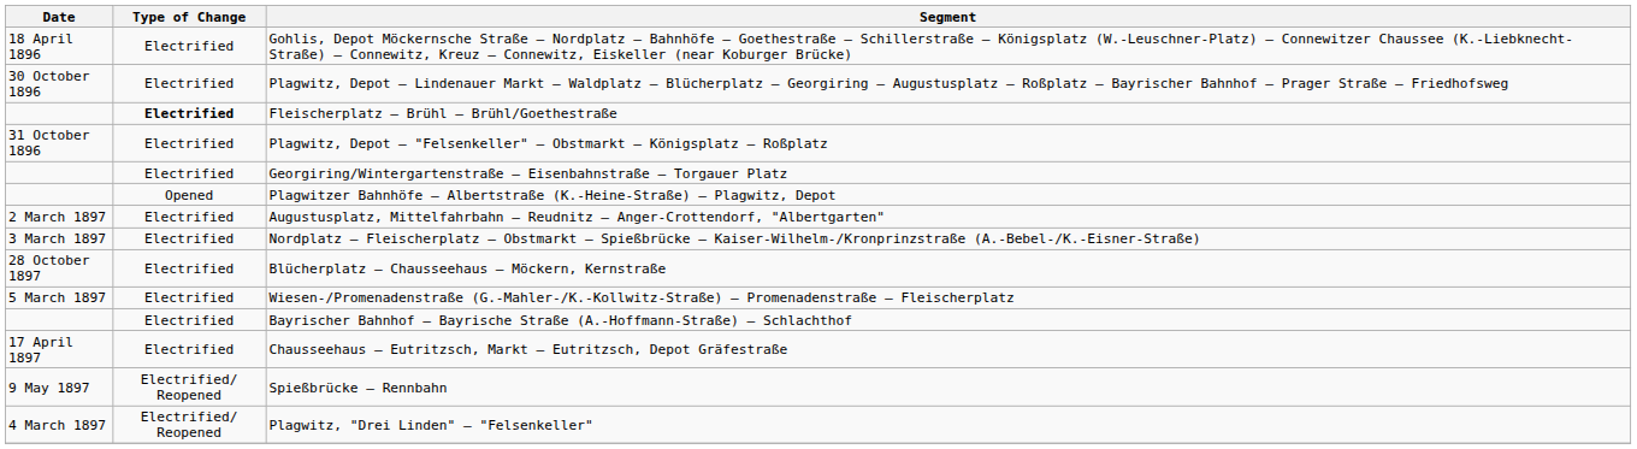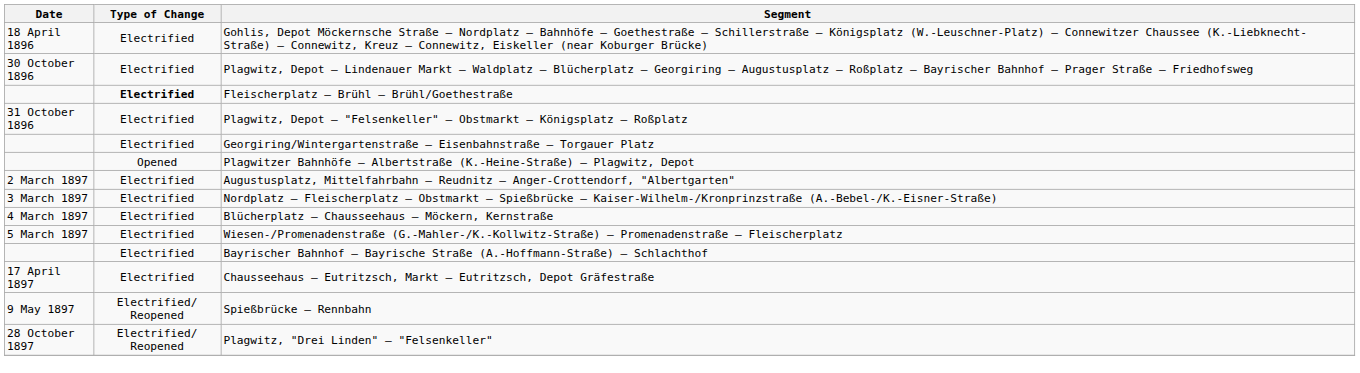Blücherplatz – Chausseehaus – Möckern, Kernstraße | Date: 28 October 1897 -> 4 March 1897
Plagwitz, "Drei Linden" – "Felsenkeller" | Date: 4 March 1897 -> 28 October 1897
